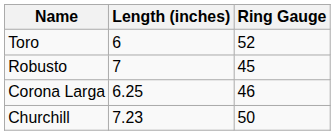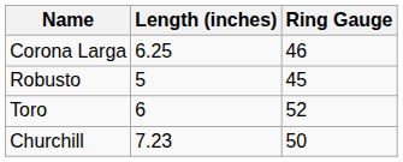rows swapped: Corona Larga <-> Toro
Robusto | Length (inches): 7 -> 5
